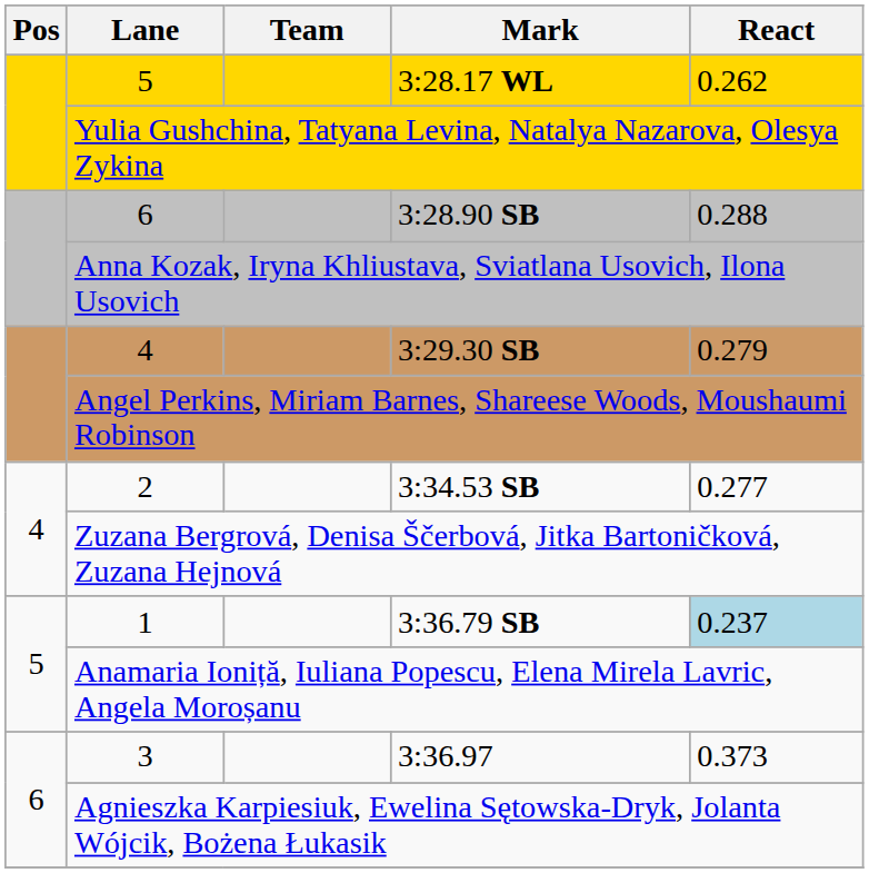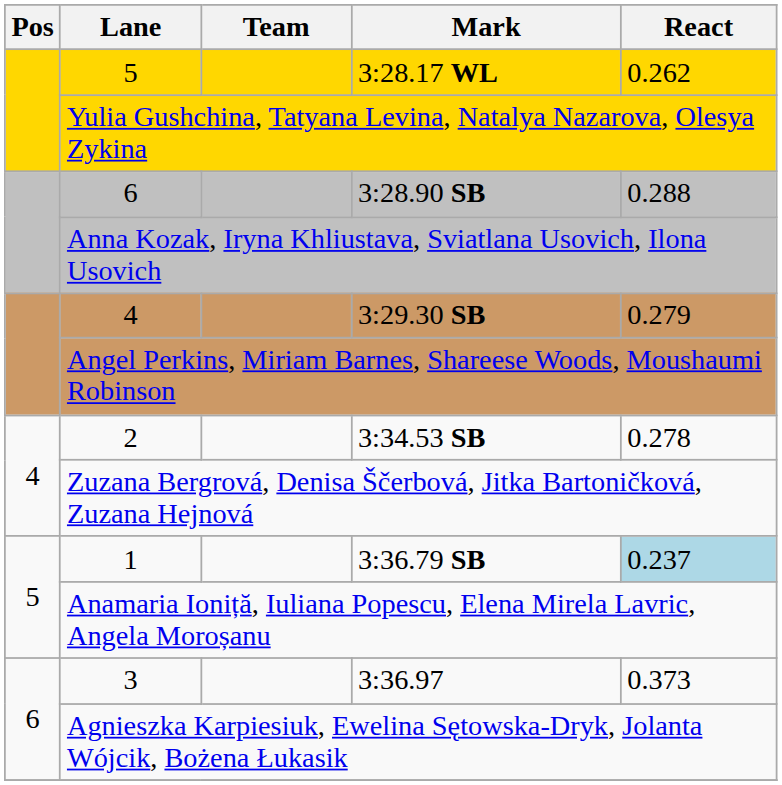2 | React: 0.277 -> 0.278
